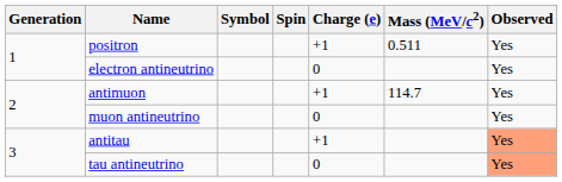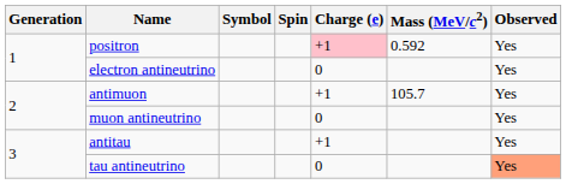positron | Charge (e): no background -> pink background
positron | Mass (MeV/c2): 0.511 -> 0.592
antimuon | Mass (MeV/c2): 114.7 -> 105.7
antitau | Observed: lightsalmon background -> no background
